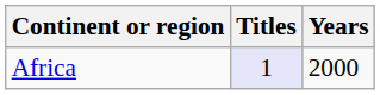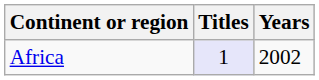Africa | Years: 2000 -> 2002
